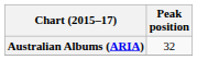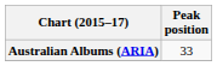Australian Albums (ARIA) | Peak position: 32 -> 33
